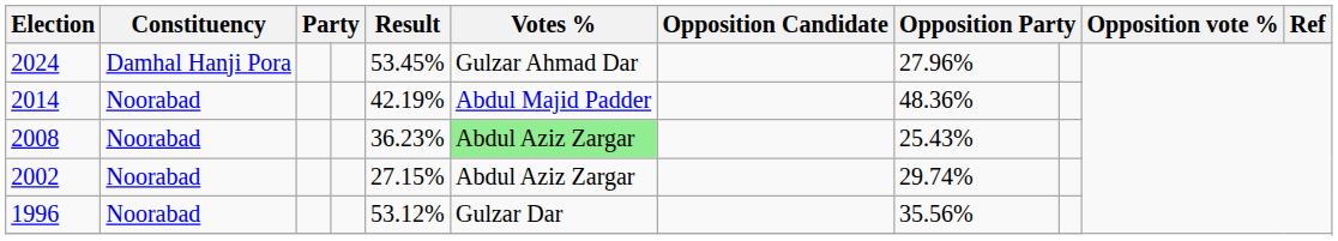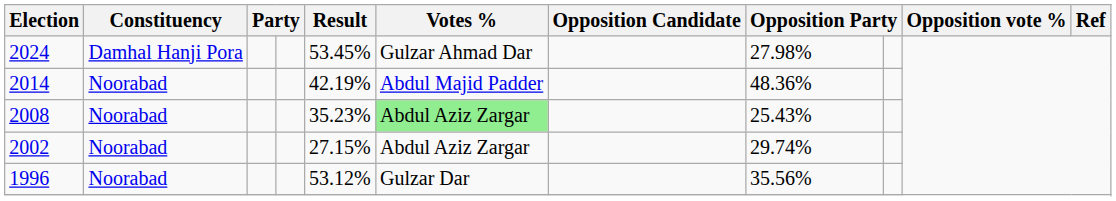2024 | column 8: 27.96% -> 27.98%
2008 | Result: 36.23% -> 35.23%
